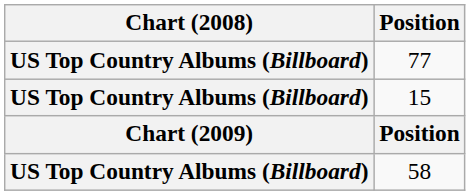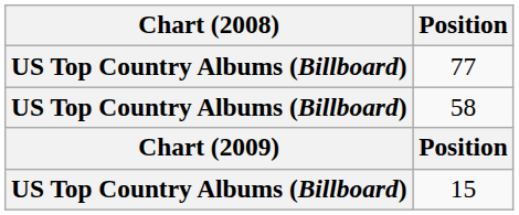rows swapped: 15 <-> 58
